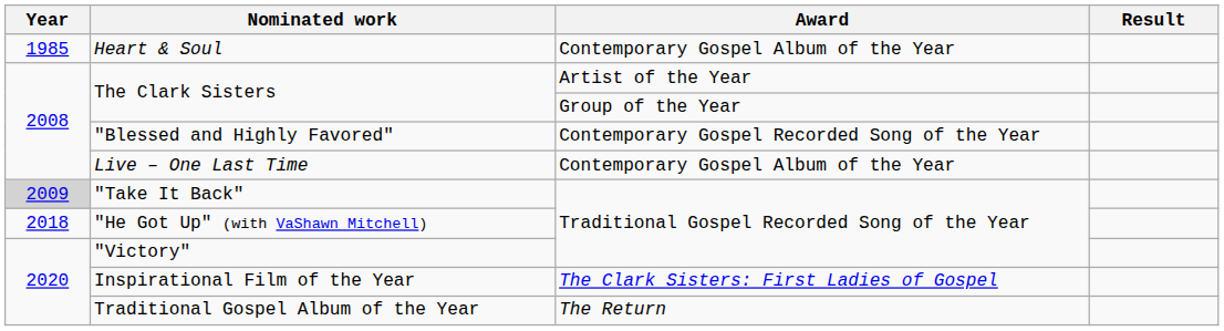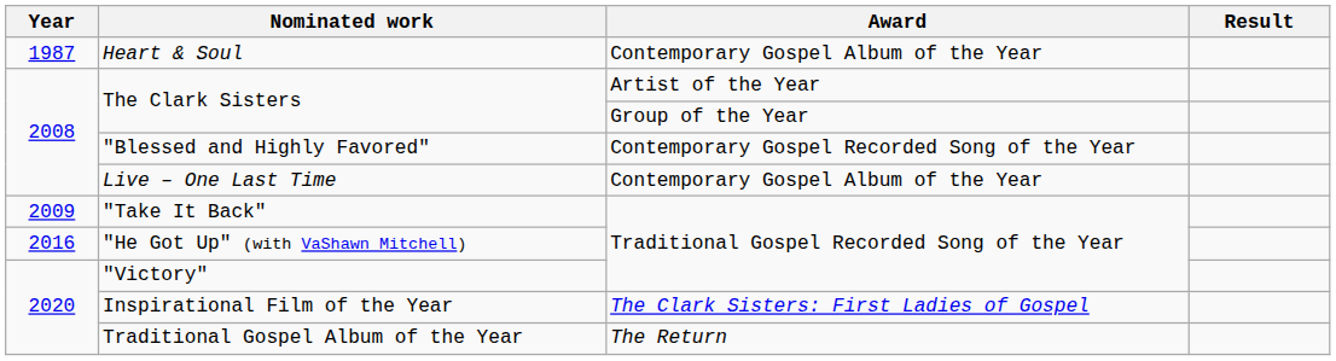Heart & Soul | Year: 1985 -> 1987
"Take It Back" | Year: lightgrey background -> no background
"He Got Up" (with VaShawn Mitchell) | Year: 2018 -> 2016
